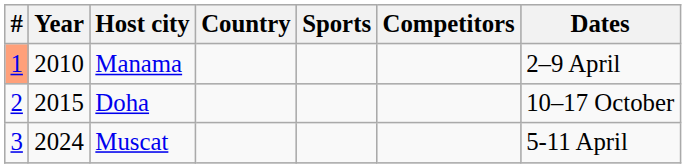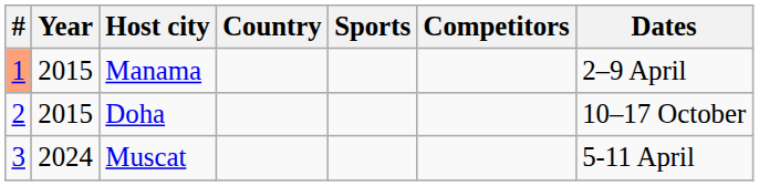Manama | Year: 2010 -> 2015
